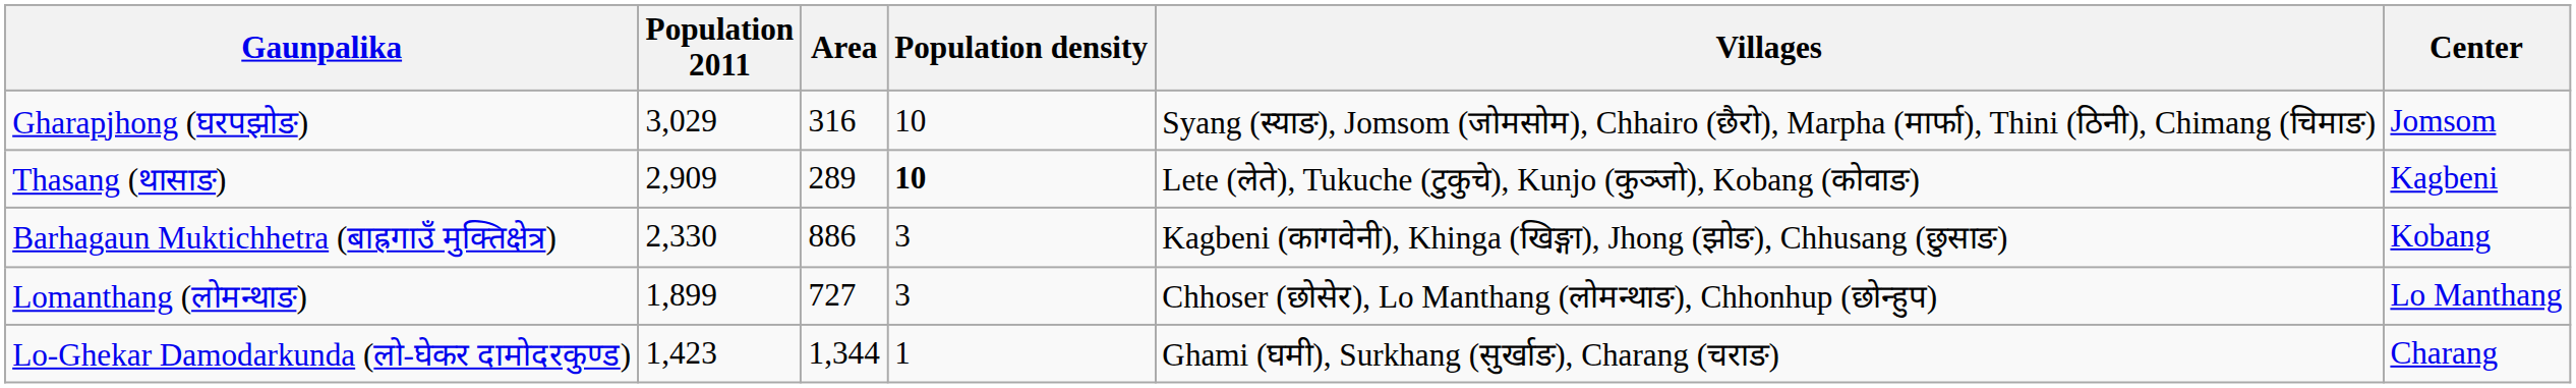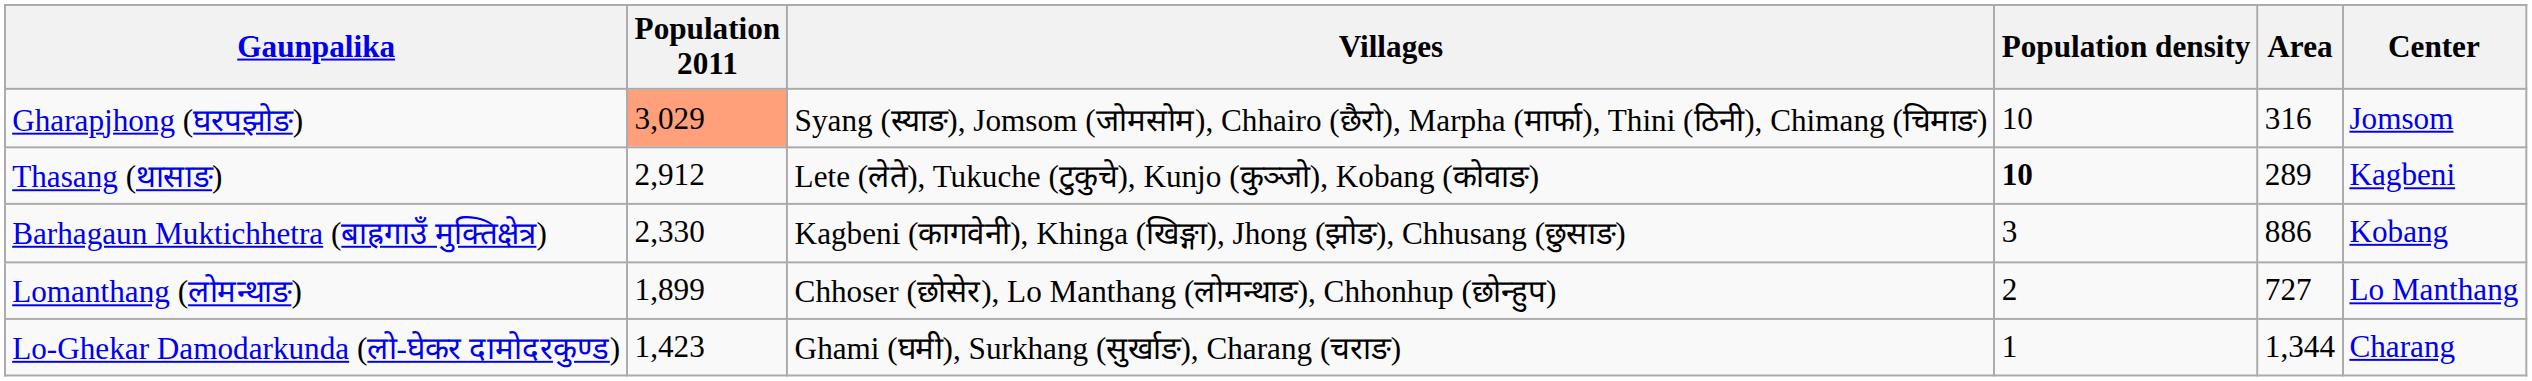columns swapped: Area <-> Villages
Gharapjhong (घरपझोङ) | Population 2011: no background -> lightsalmon background
Thasang (थासाङ) | Population 2011: 2,909 -> 2,912
Lomanthang (लोमन्थाङ) | Population density: 3 -> 2
